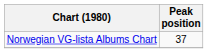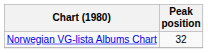Norwegian VG-lista Albums Chart | Peak position: 37 -> 32
